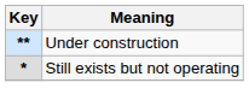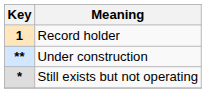+ row: 1 | Record holder
